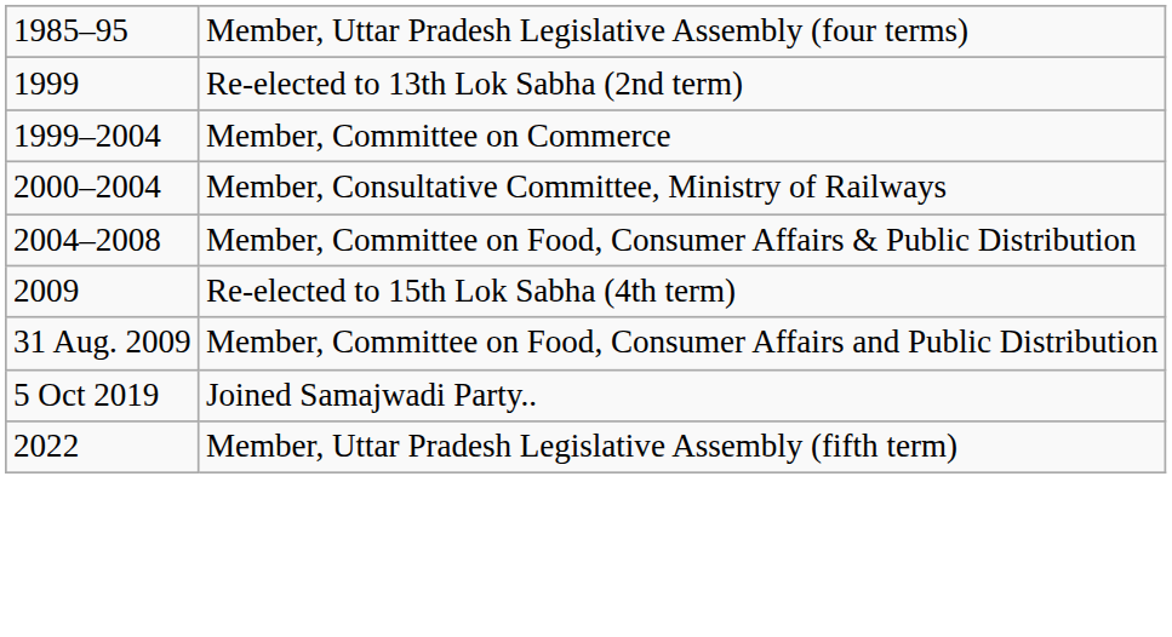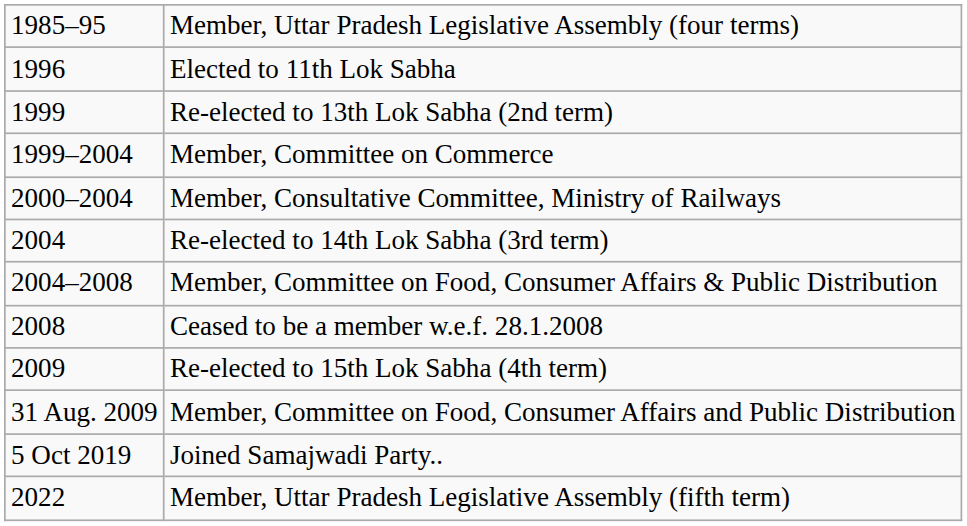+ row: 1996 | Elected to 11th Lok Sabha
+ row: 2004 | Re-elected to 14th Lok Sabha (3rd term)
+ row: 2008 | Ceased to be a member w.e.f. 28.1.2008
